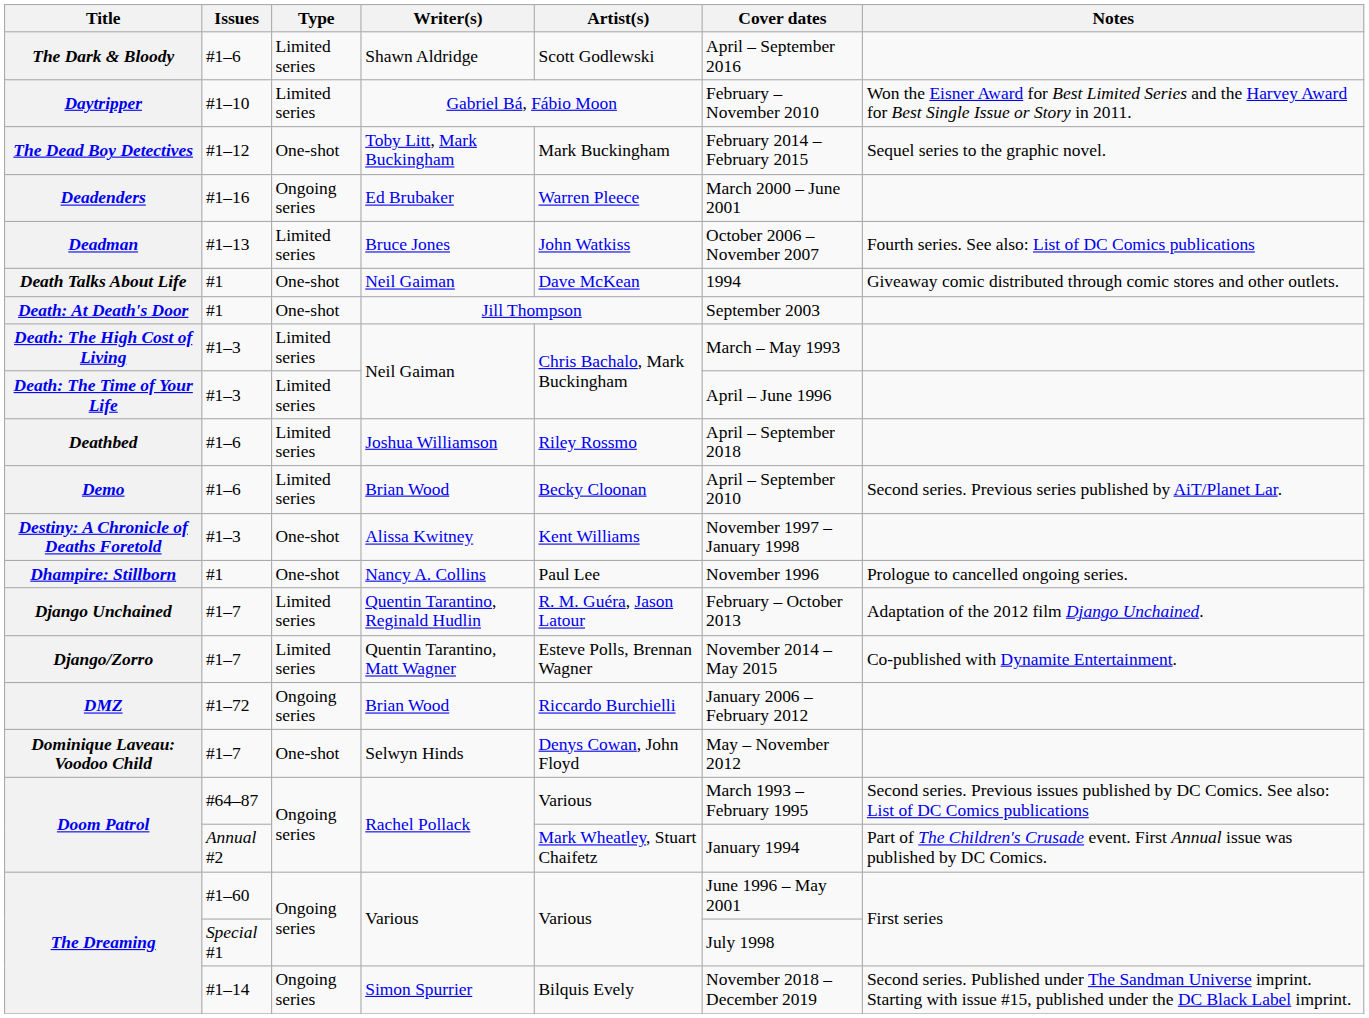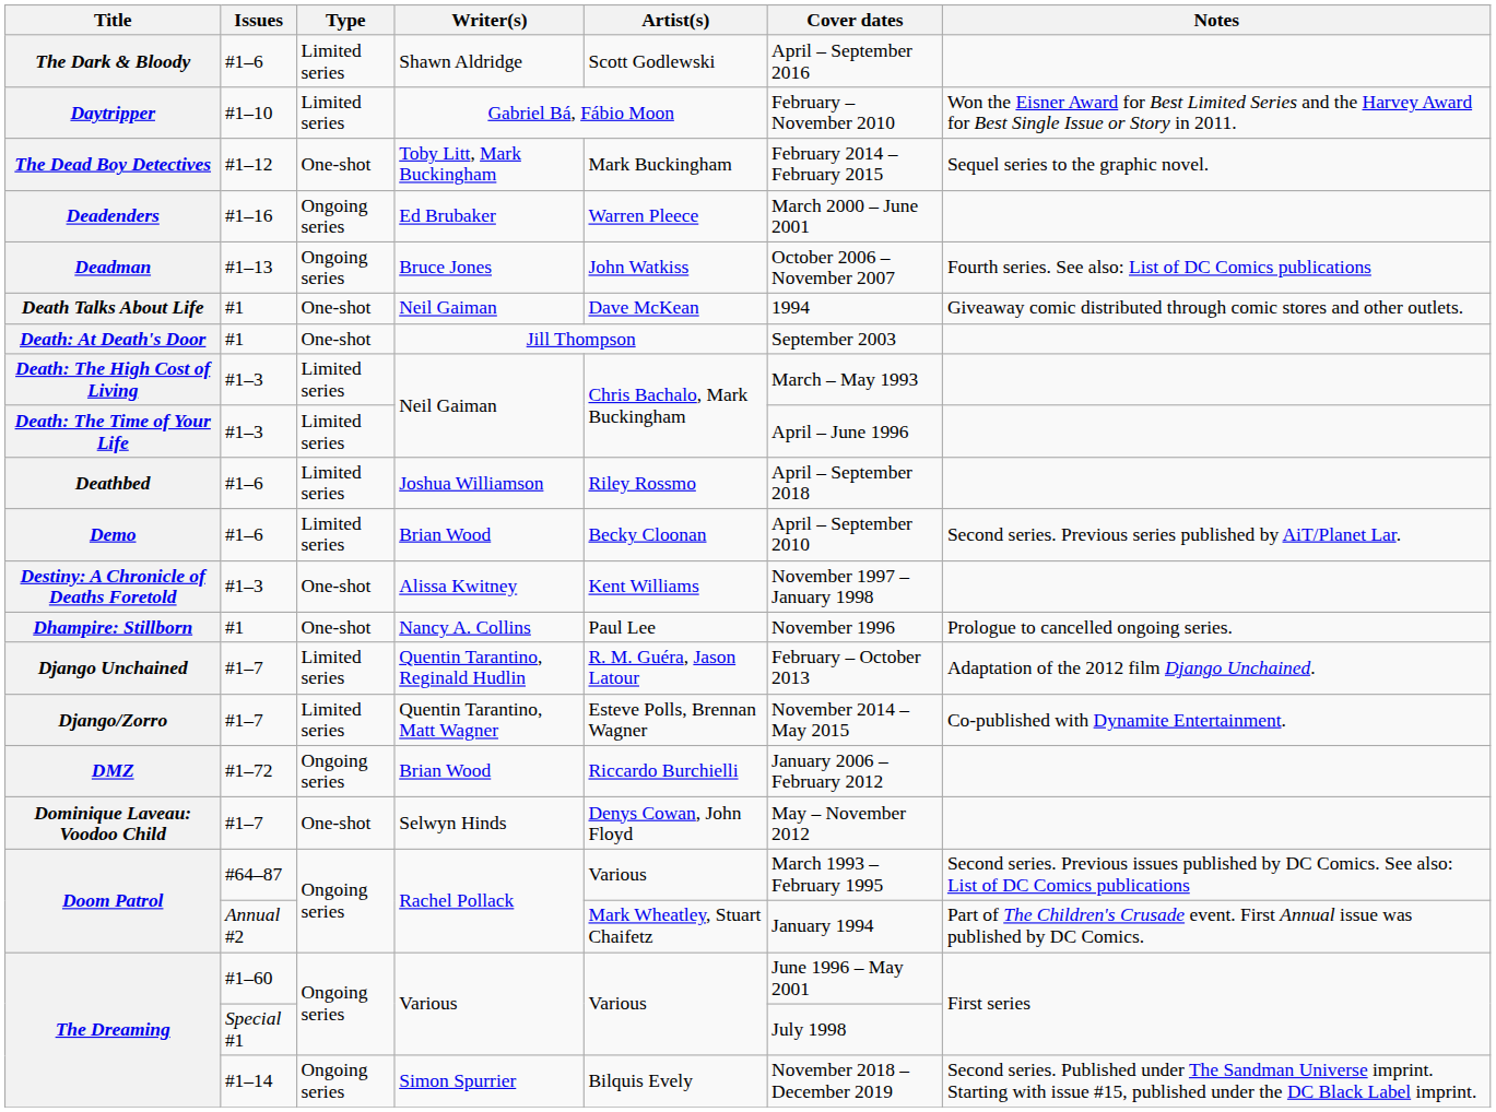Deadman | Type: Limited series -> Ongoing series
